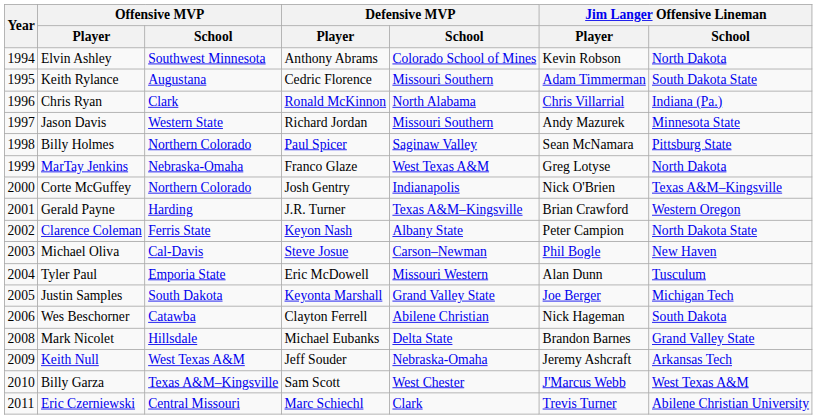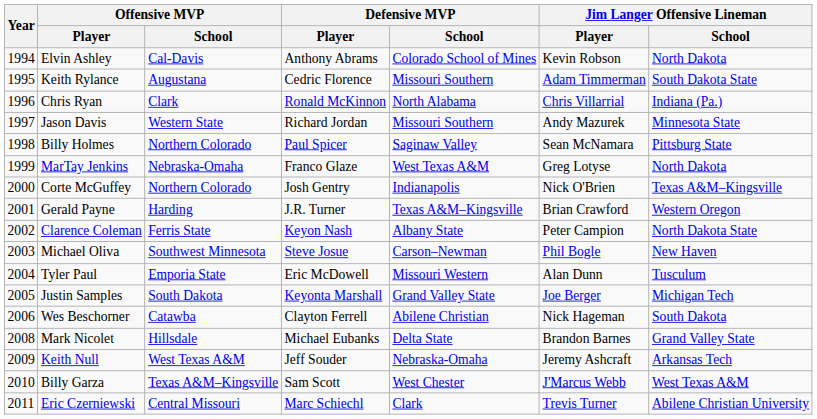Elvin Ashley | Offensive MVP / School: Southwest Minnesota -> Cal-Davis
Michael Oliva | Offensive MVP / School: Cal-Davis -> Southwest Minnesota
